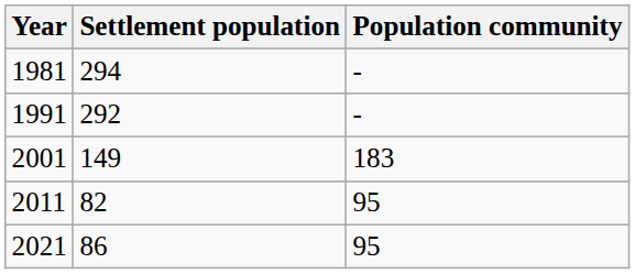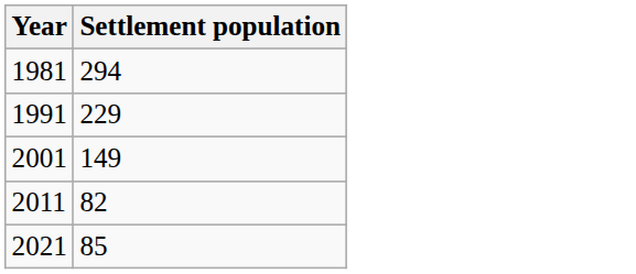- column: Population community | - | - | 183 | 95 | 95
1991 | Settlement population: 292 -> 229
2021 | Settlement population: 86 -> 85
